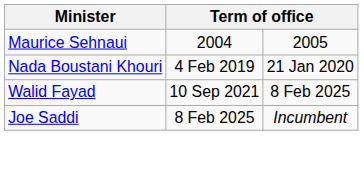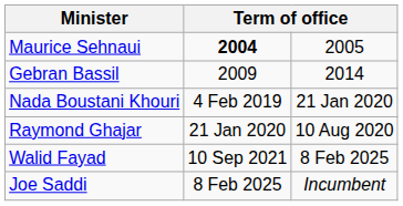Maurice Sehnaui | column 2: normal -> bold
+ row: Gebran Bassil | 2009 | 2014
+ row: Raymond Ghajar | 21 Jan 2020 | 10 Aug 2020
